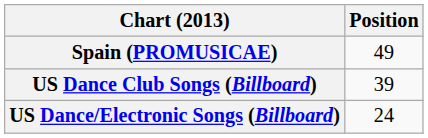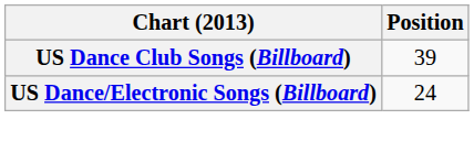- row: Spain (PROMUSICAE) | 49
